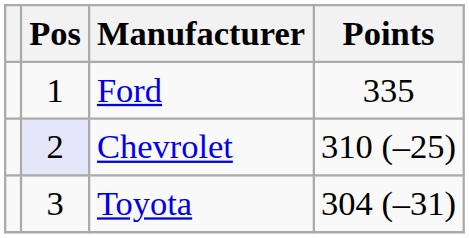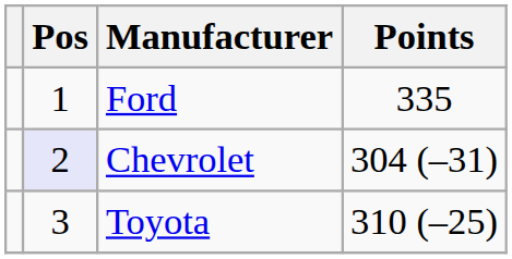Chevrolet | Points: 310 (–25) -> 304 (–31)
Toyota | Points: 304 (–31) -> 310 (–25)
